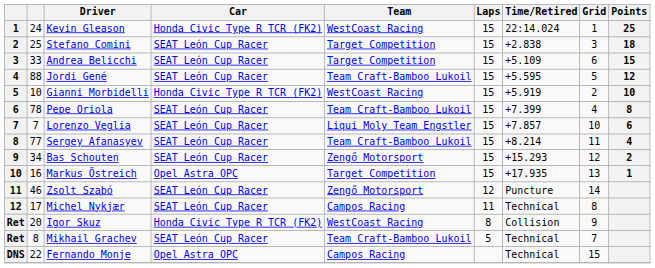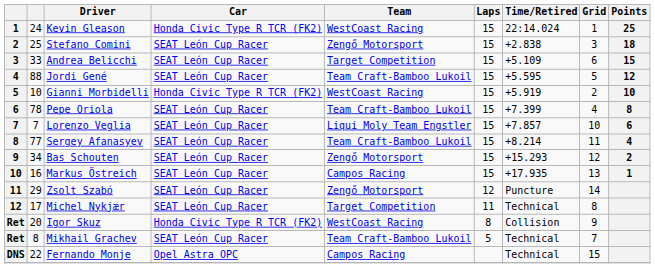Stefano Comini | Team: Target Competition -> Zengő Motorsport
Markus Östreich | Car: Opel Astra OPC -> SEAT León Cup Racer
Markus Östreich | Team: Target Competition -> Campos Racing
Zsolt Szabó | column 2: 46 -> 29
Michel Nykjær | Team: Campos Racing -> Target Competition
